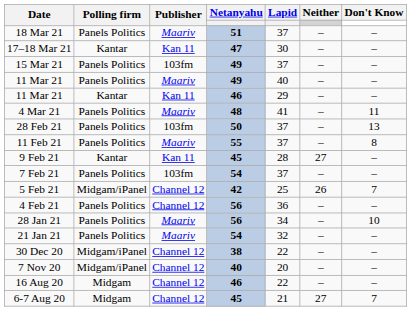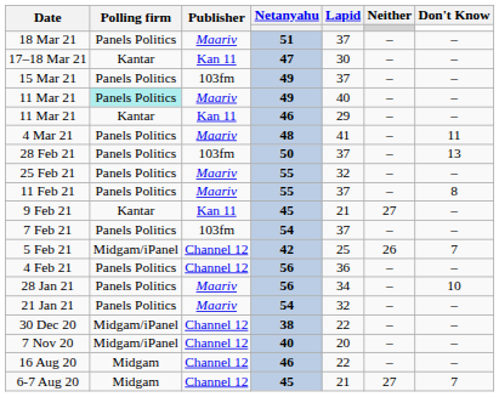11 Mar 21 / 49 | Polling firm: no background -> paleturquoise background
+ row: 25 Feb 21 | Panels Politics | Maariv | 55 | 32 | – | –
9 Feb 21 | Lapid: 28 -> 21
